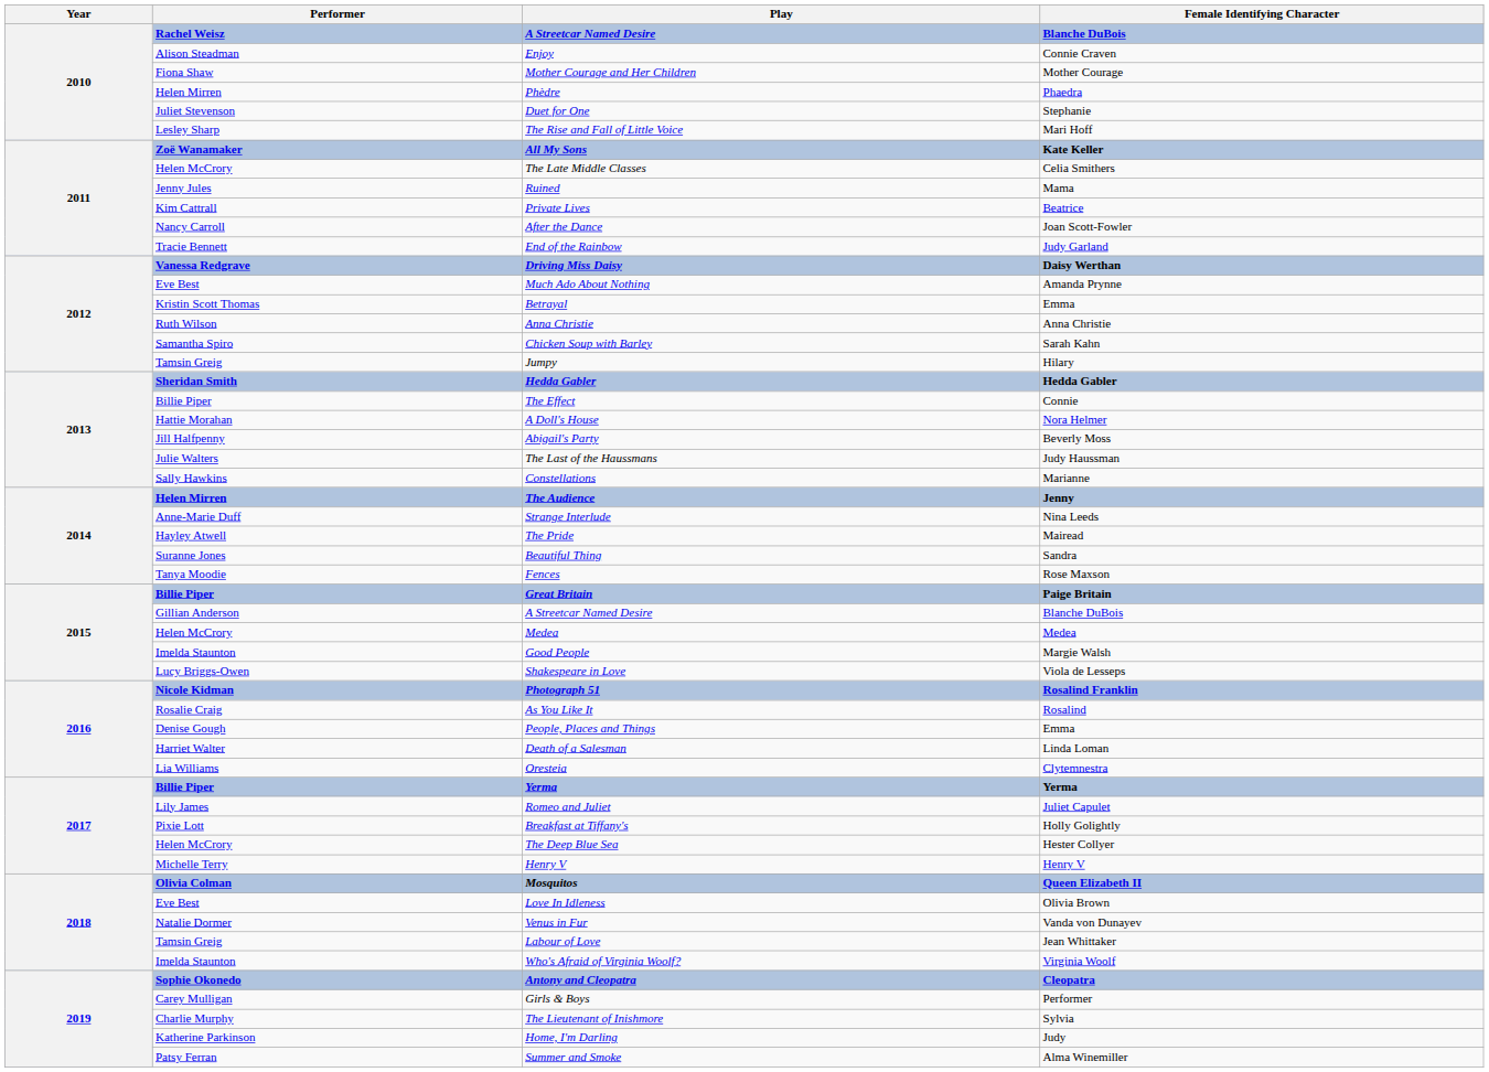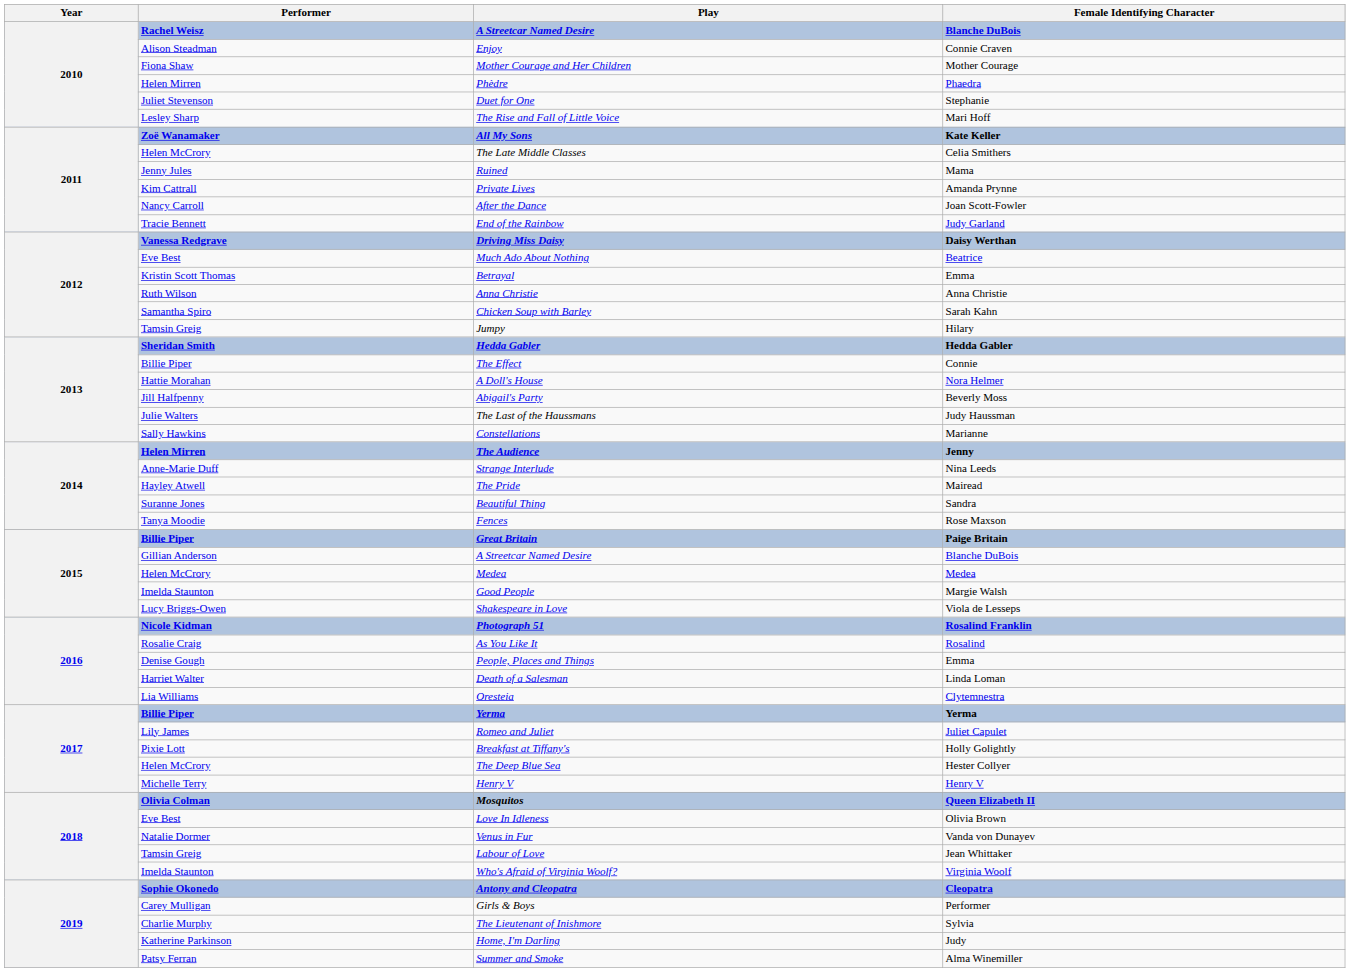Private Lives | Female Identifying Character: Beatrice -> Amanda Prynne
Much Ado About Nothing | Female Identifying Character: Amanda Prynne -> Beatrice
